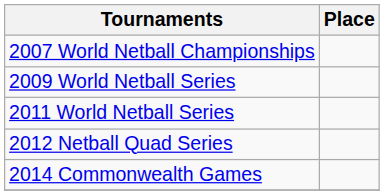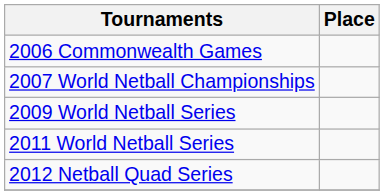+ row: 2006 Commonwealth Games
- row: 2014 Commonwealth Games
